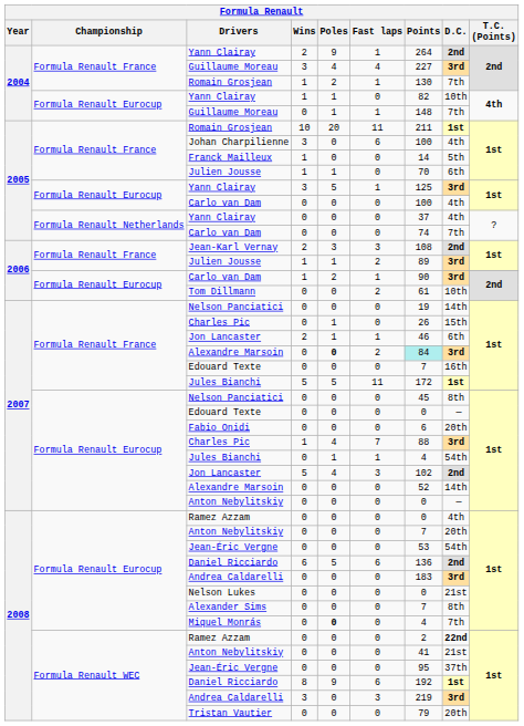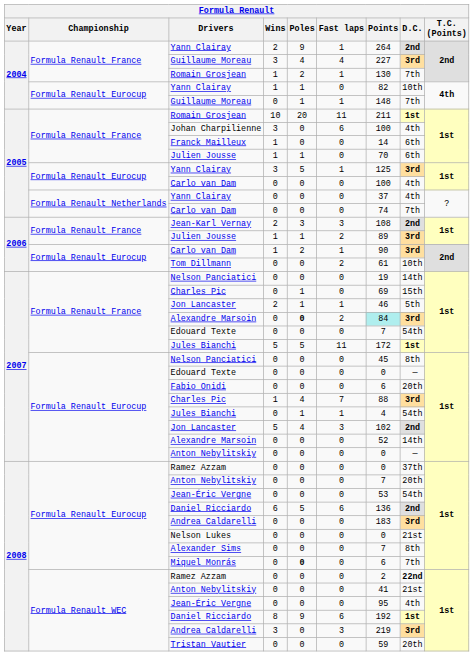Franck Mailleux | D.C.: 5th -> 6th
Formula Renault France / Charles Pic | Points: 26 -> 69
Formula Renault France / Jon Lancaster | D.C.: 6th -> 5th
Formula Renault France / Edouard Texte | D.C.: 16th -> 54th
Formula Renault Eurocup / Ramez Azzam | D.C.: 4th -> 37th
Miquel Monrás | Points: 4 -> 6
Formula Renault WEC / Jean-Éric Vergne | D.C.: 37th -> 4th
Tristan Vautier | Points: 79 -> 59
